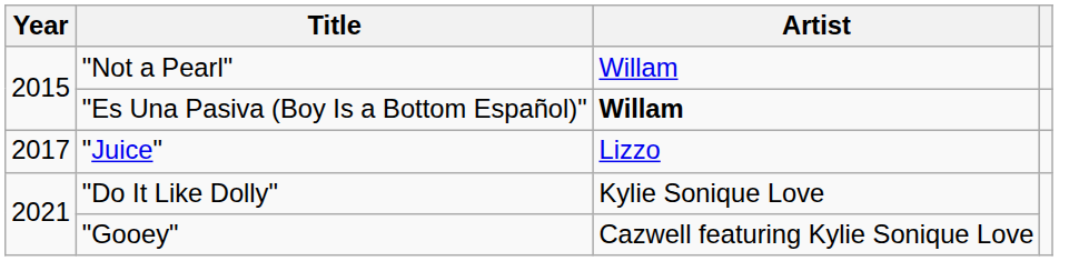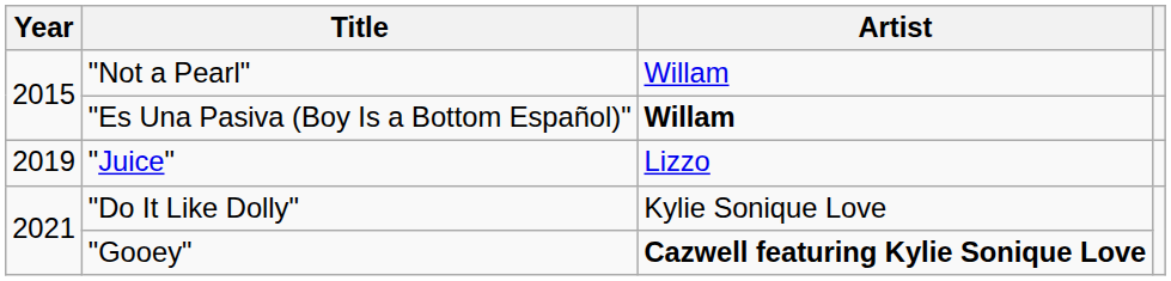"Juice" | Year: 2017 -> 2019
"Gooey" | Artist: normal -> bold
